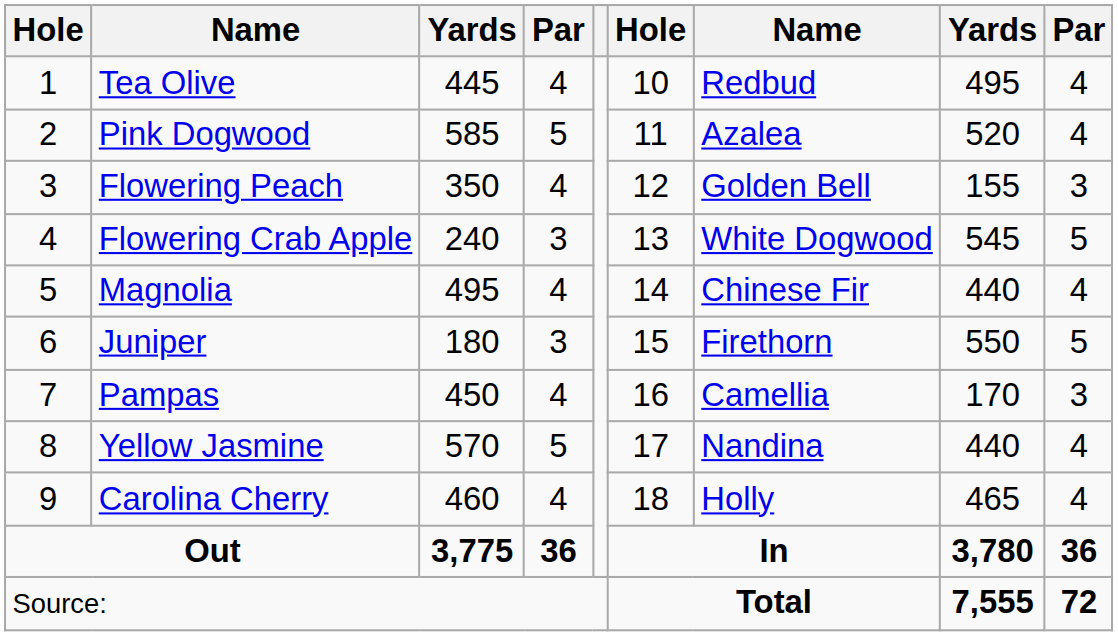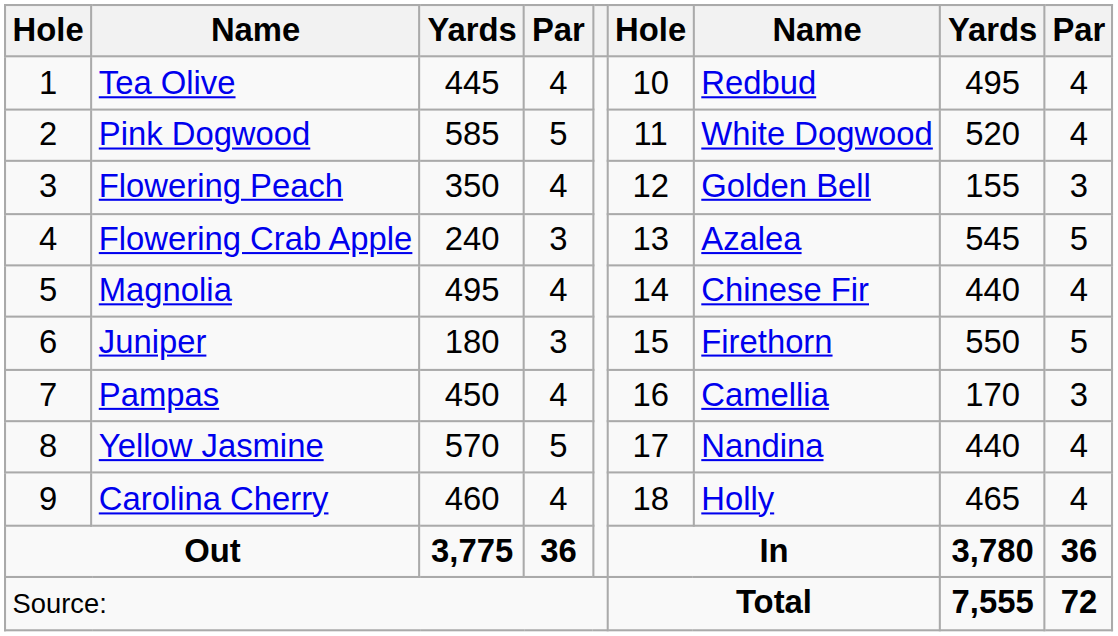Pink Dogwood | column 7: Azalea -> White Dogwood
Flowering Crab Apple | column 7: White Dogwood -> Azalea
